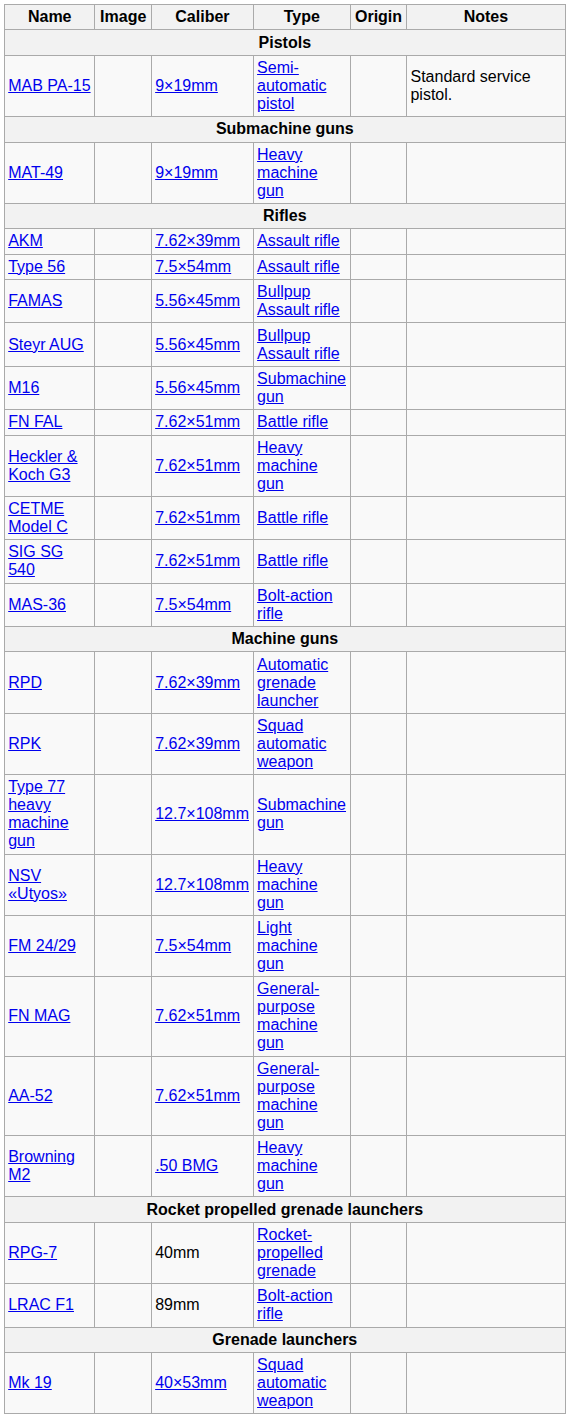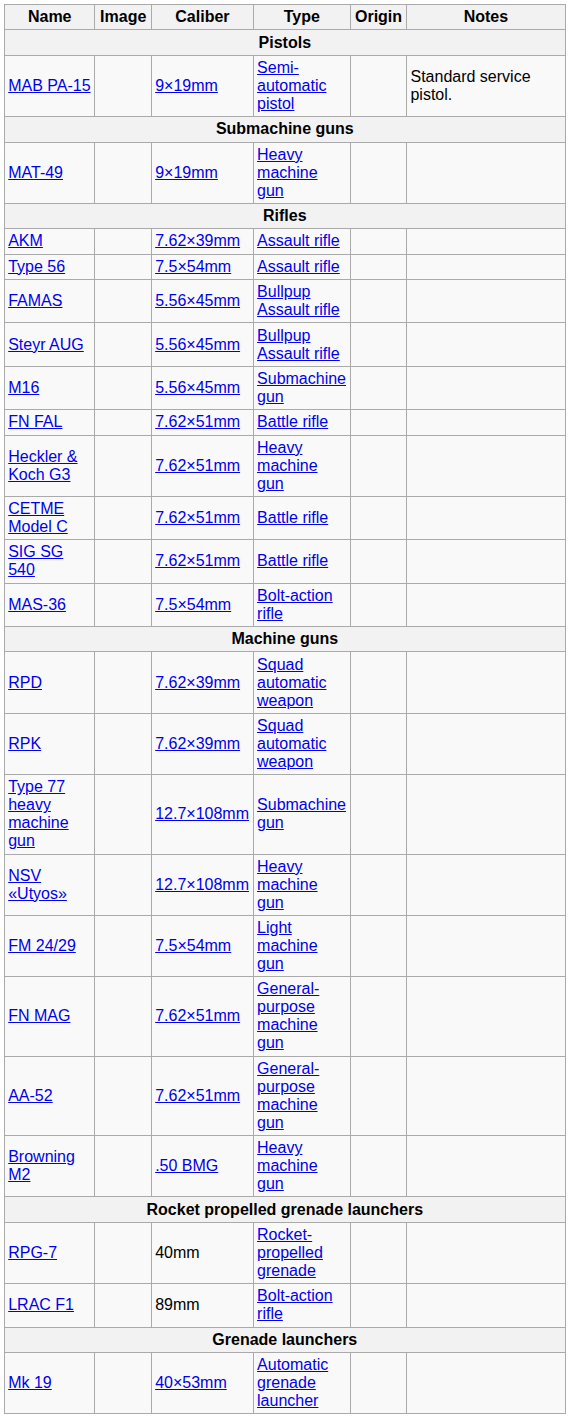RPD | Type: Automatic grenade launcher -> Squad automatic weapon
Mk 19 | Type: Squad automatic weapon -> Automatic grenade launcher
